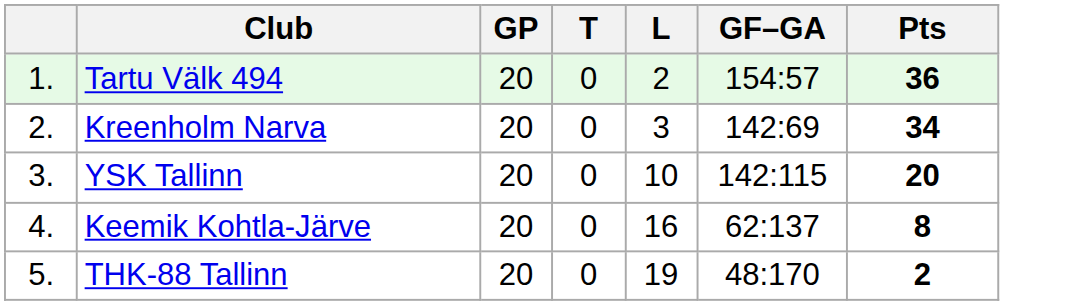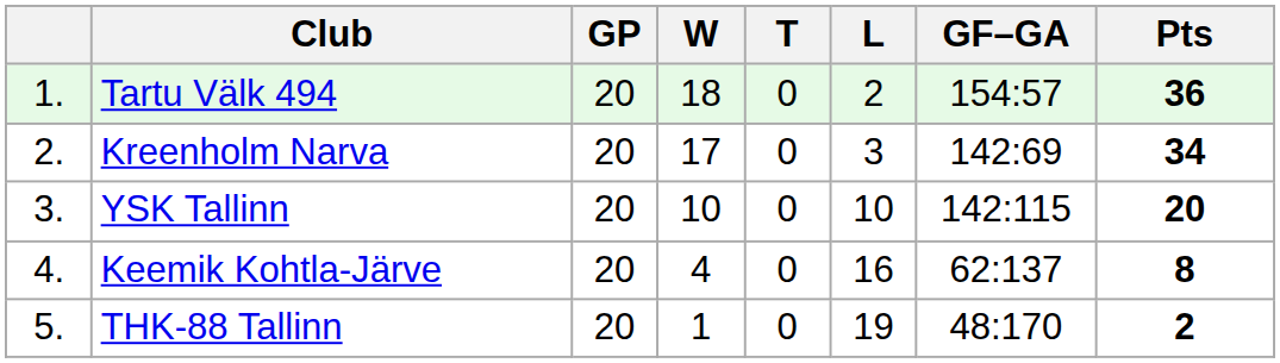+ column: W | 18 | 17 | 10 | 4 | 1
